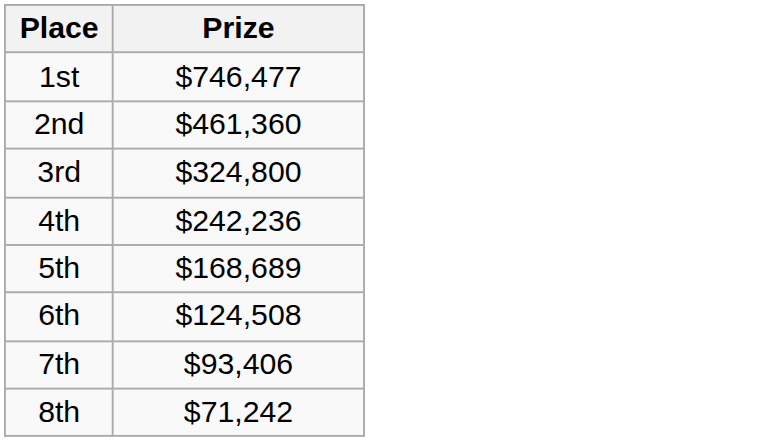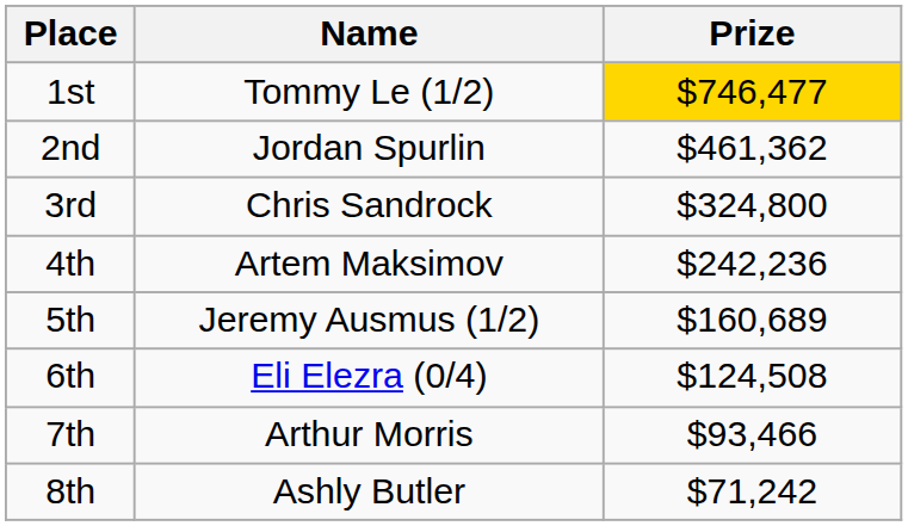+ column: Name | Tommy Le (1/2) | Jordan Spurlin | Chris Sandrock | Artem Maksimov | Jeremy Ausmus (1/2) | Eli Elezra (0/4) | Arthur Morris | Ashly Butler
1st | Prize: no background -> gold background
2nd | Prize: $461,360 -> $461,362
5th | Prize: $168,689 -> $160,689
7th | Prize: $93,406 -> $93,466
